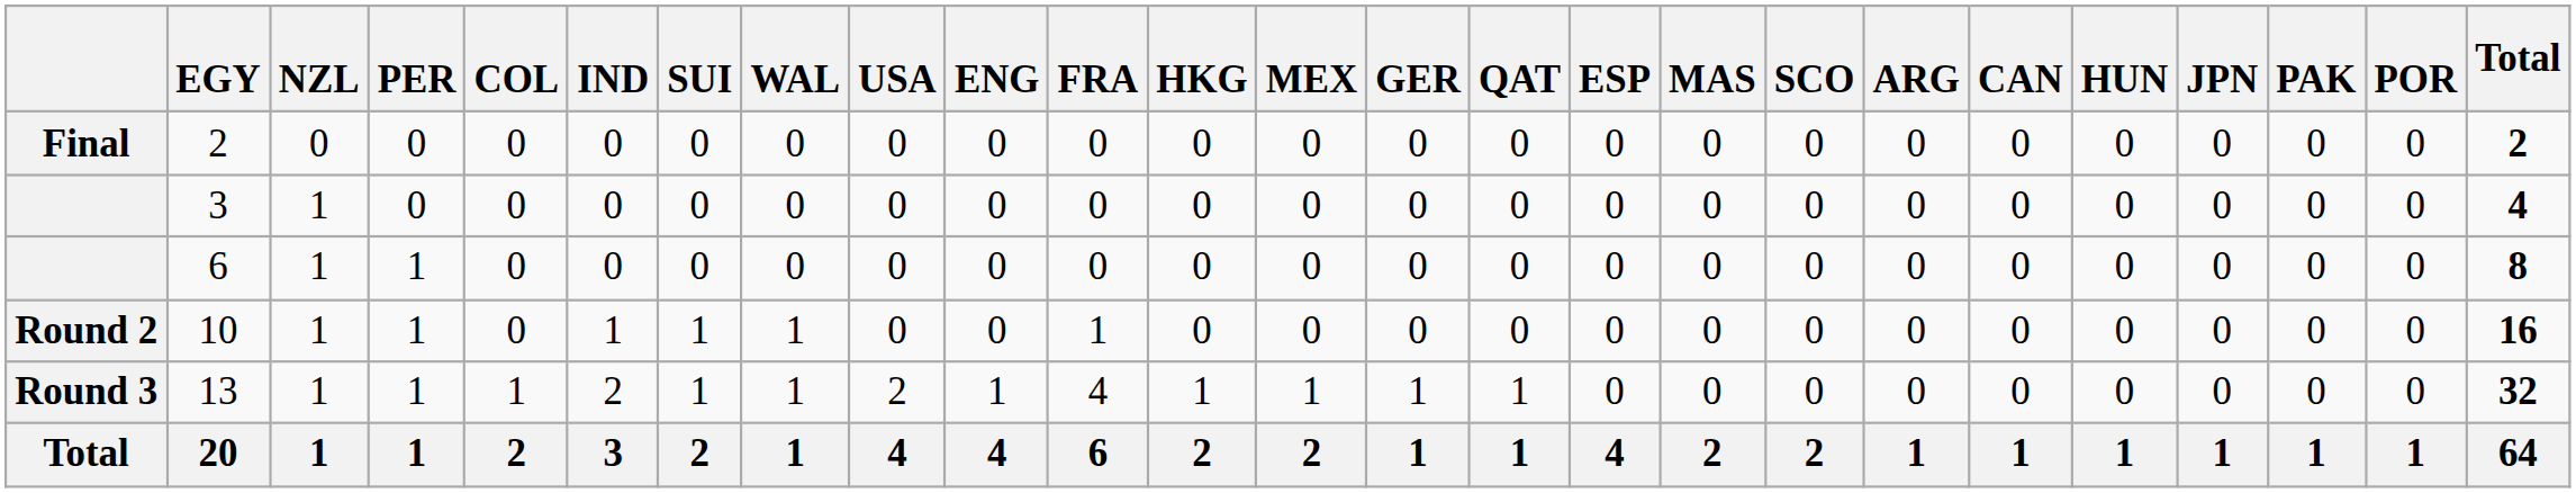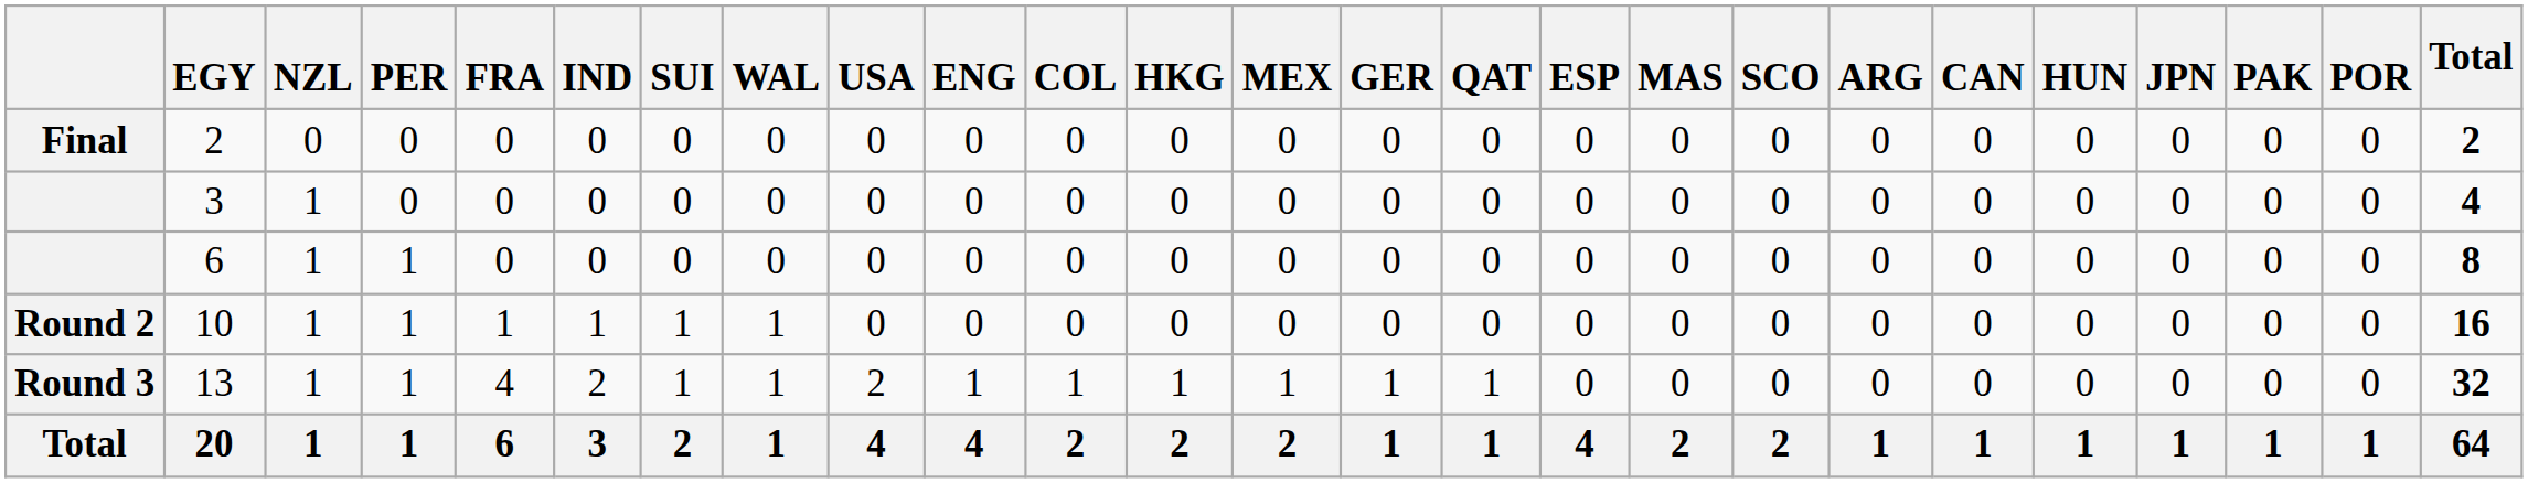columns swapped: FRA <-> COL
